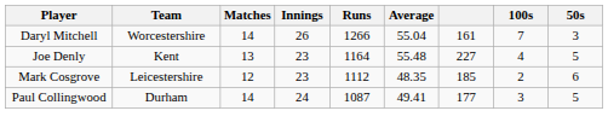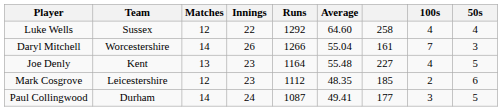+ row: Luke Wells | Sussex | 12 | 22 | 1292 | 64.60 | 258 | 4 | 4
